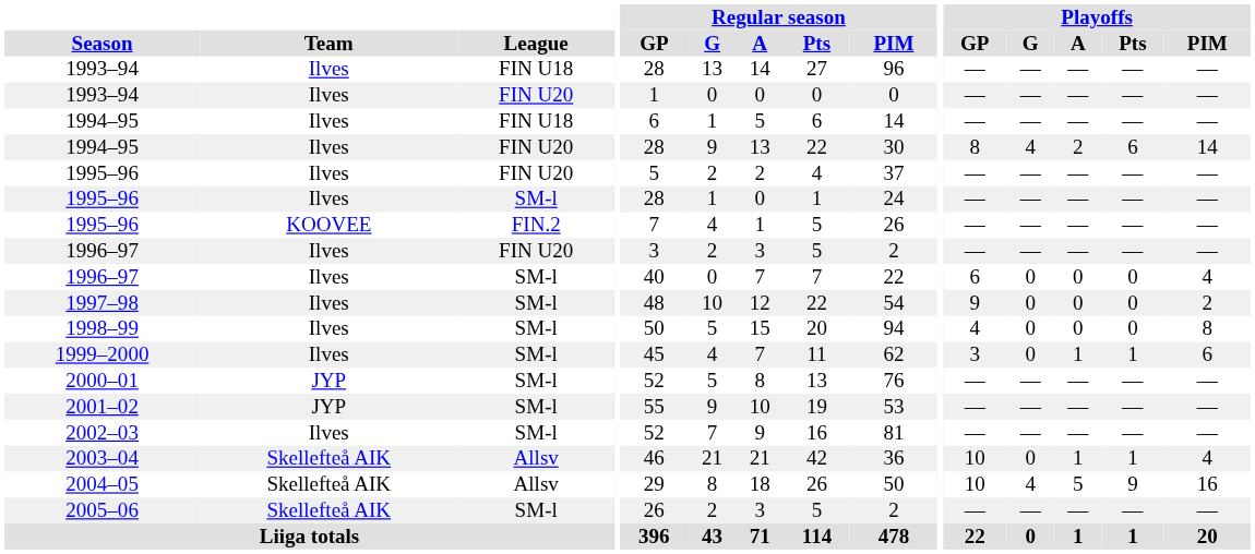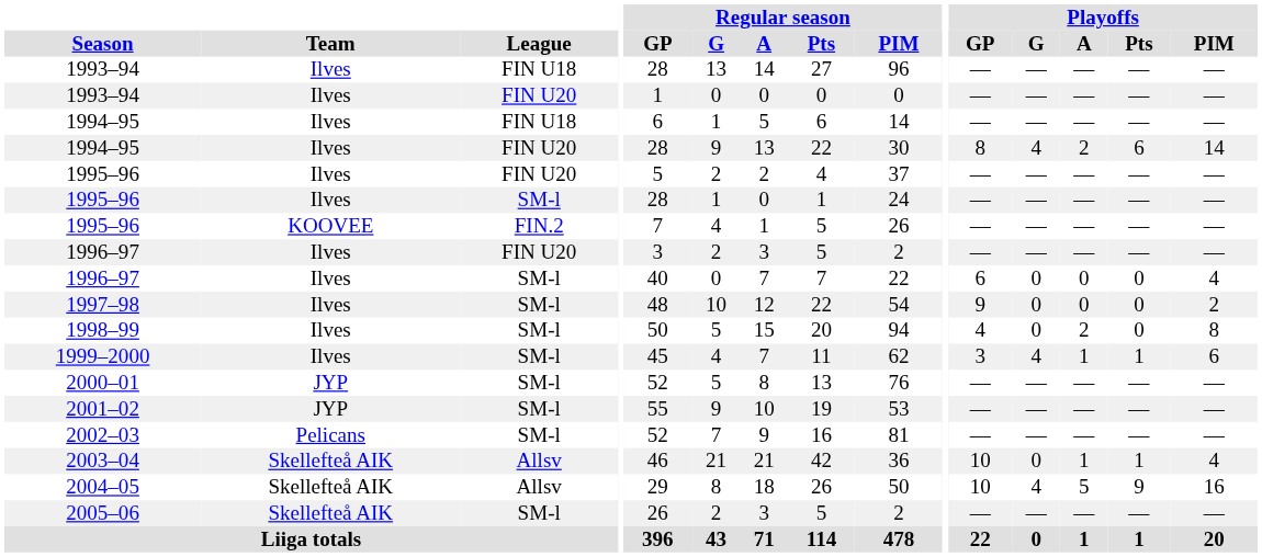1998–99 | Playoffs / A: 0 -> 2
1999–2000 | Playoffs / G: 0 -> 4
2002–03 | Team: Ilves -> Pelicans
